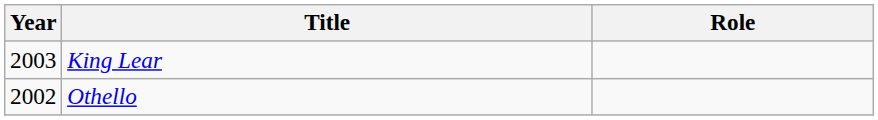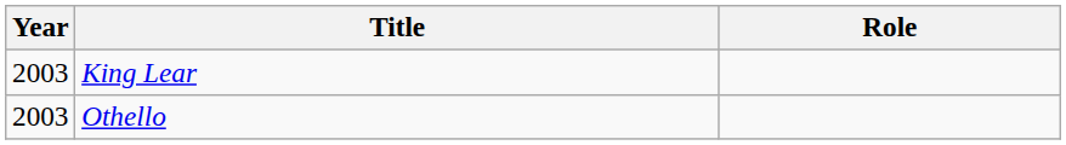Othello | Year: 2002 -> 2003
